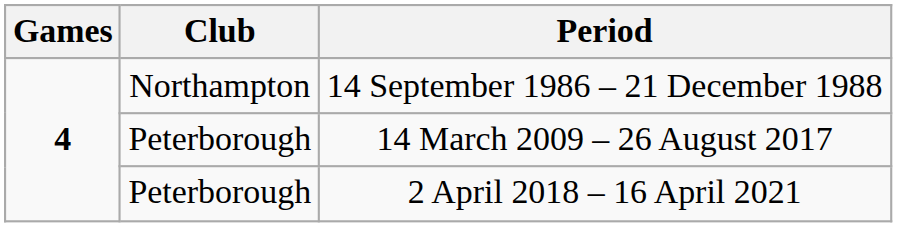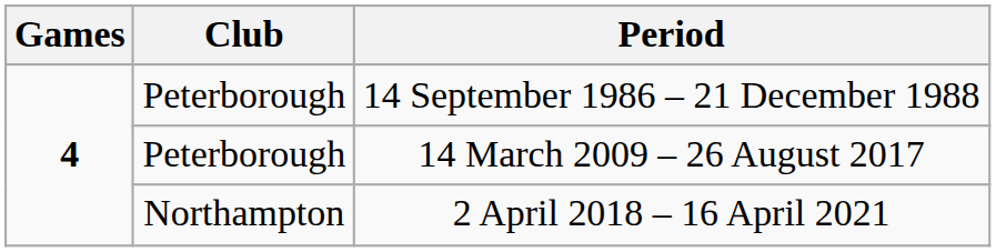14 September 1986 – 21 December 1988 | Club: Northampton -> Peterborough
2 April 2018 – 16 April 2021 | Club: Peterborough -> Northampton
